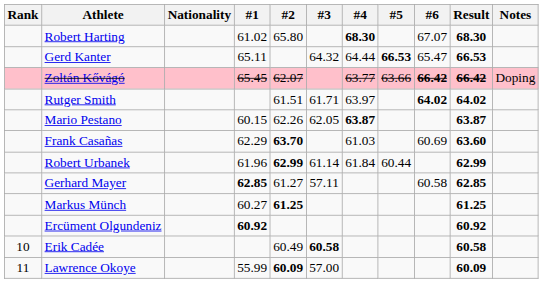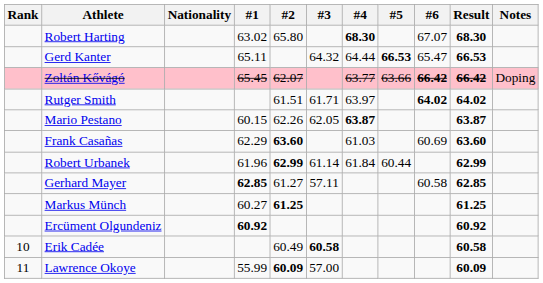Robert Harting | #1: 61.02 -> 63.02
Frank Casañas | #2: 63.70 -> 63.60
